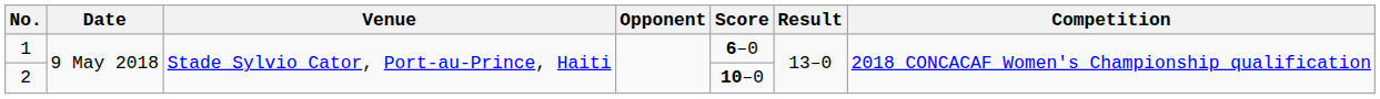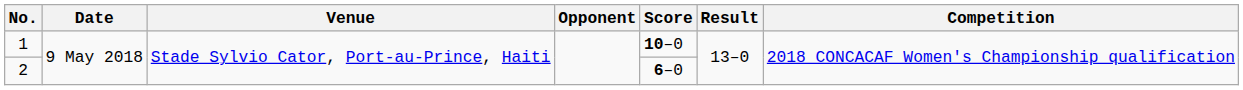1 | Score: 6–0 -> 10–0
2 | Score: 10–0 -> 6–0
